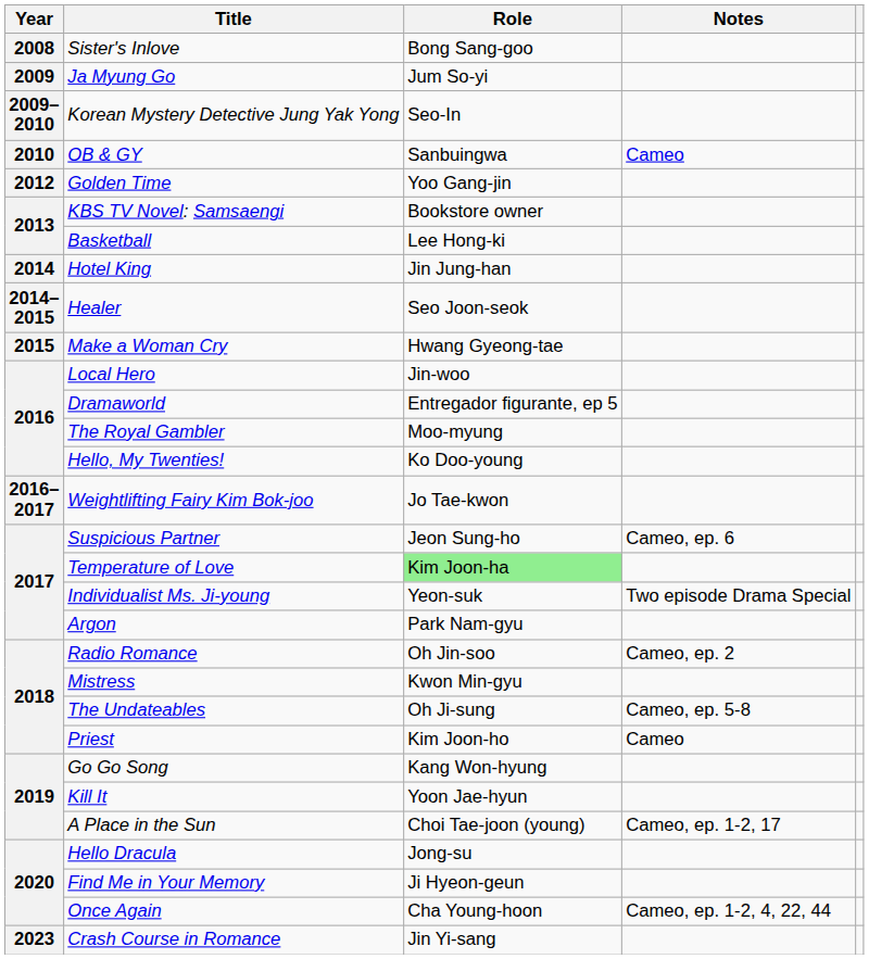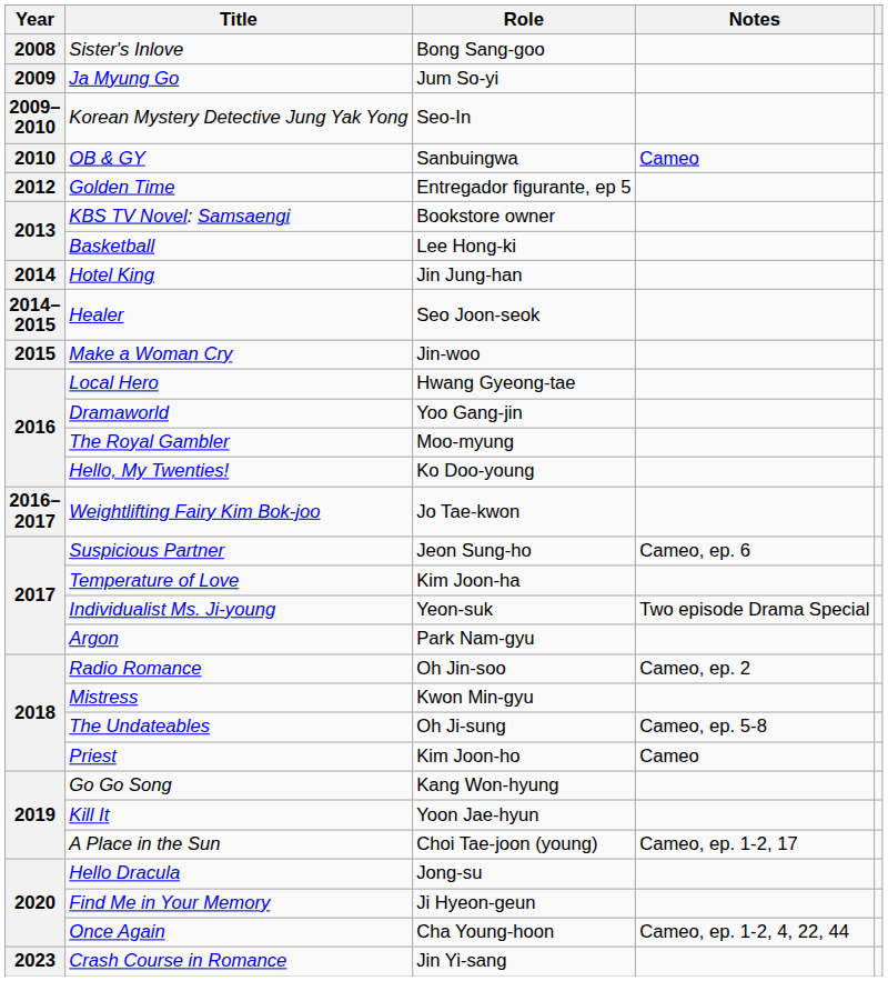Golden Time | Role: Yoo Gang-jin -> Entregador figurante, ep 5
Make a Woman Cry | Role: Hwang Gyeong-tae -> Jin-woo
Local Hero | Role: Jin-woo -> Hwang Gyeong-tae
Dramaworld | Role: Entregador figurante, ep 5 -> Yoo Gang-jin
Temperature of Love | Role: lightgreen background -> no background
